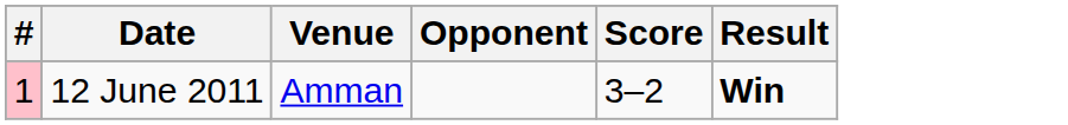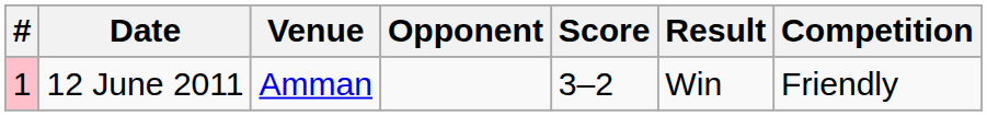+ column: Competition | Friendly
12 June 2011 | Result: bold -> normal
